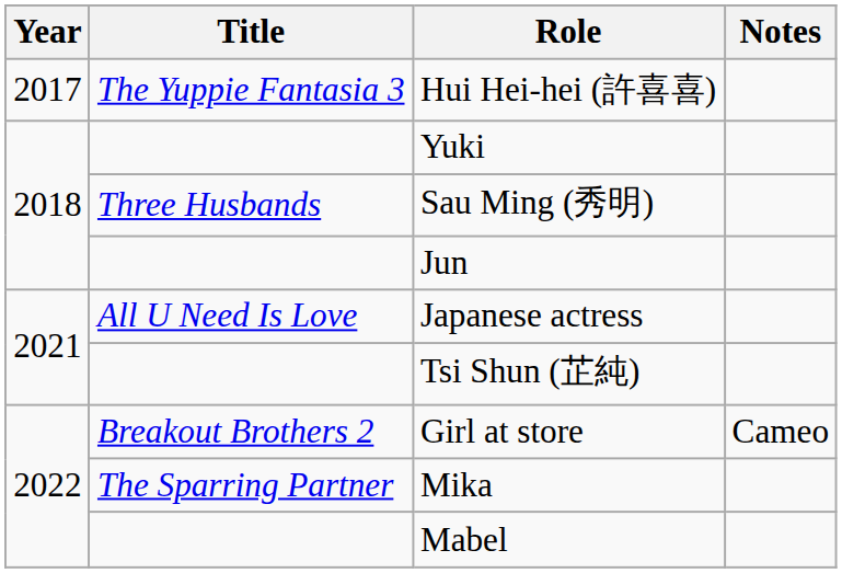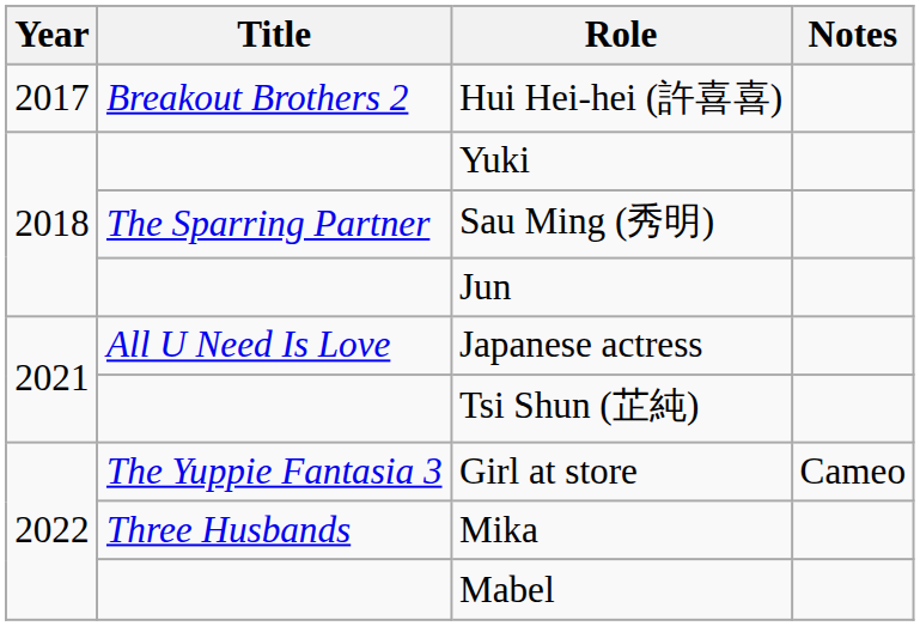Hui Hei-hei (許喜喜) | Title: The Yuppie Fantasia 3 -> Breakout Brothers 2
Sau Ming (秀明) | Title: Three Husbands -> The Sparring Partner
Girl at store | Title: Breakout Brothers 2 -> The Yuppie Fantasia 3
Mika | Title: The Sparring Partner -> Three Husbands
